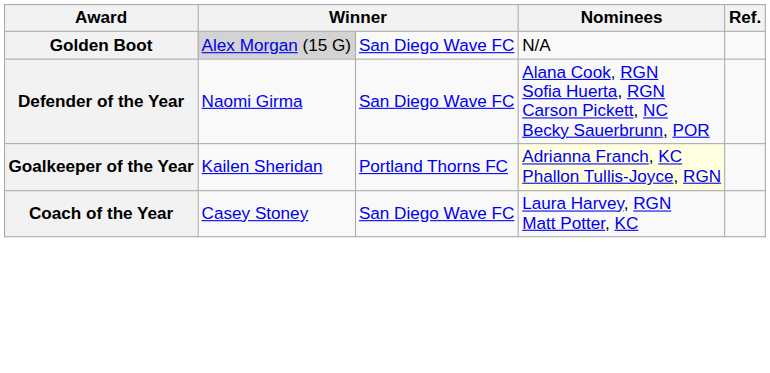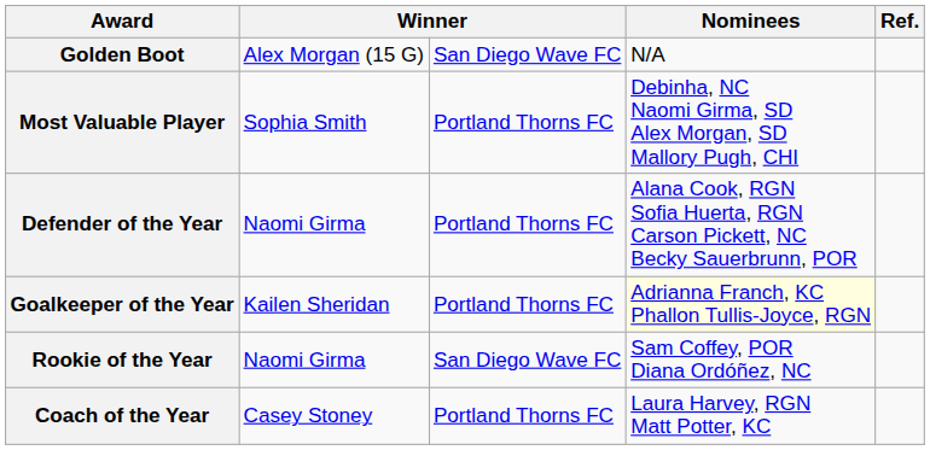Golden Boot | column 2: lightgrey background -> no background
+ row: Most Valuable Player | Sophia Smith | Portland Thorns FC | Debinha, NC Naomi Girma, SD Alex Morgan, SD Mallory Pugh, CHI
Defender of the Year | column 3: San Diego Wave FC -> Portland Thorns FC
+ row: Rookie of the Year | Naomi Girma | San Diego Wave FC | Sam Coffey, POR Diana Ordóñez, NC
Coach of the Year | column 3: San Diego Wave FC -> Portland Thorns FC
